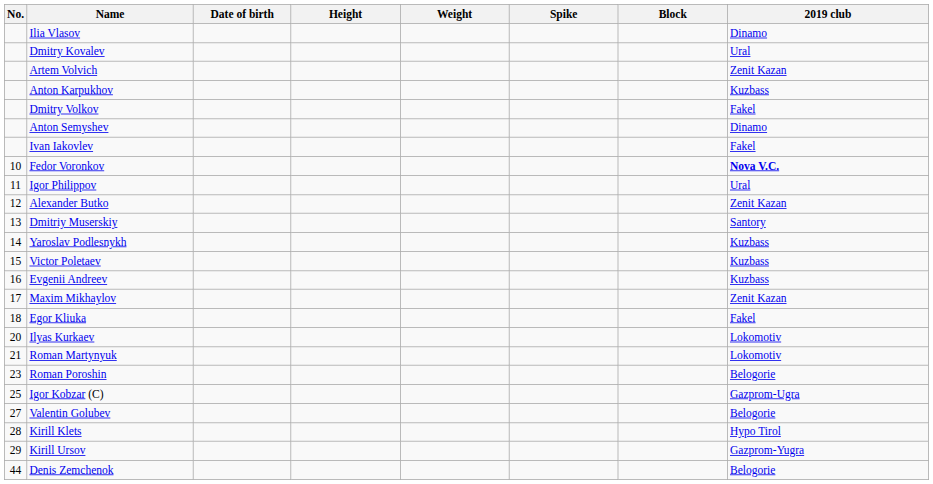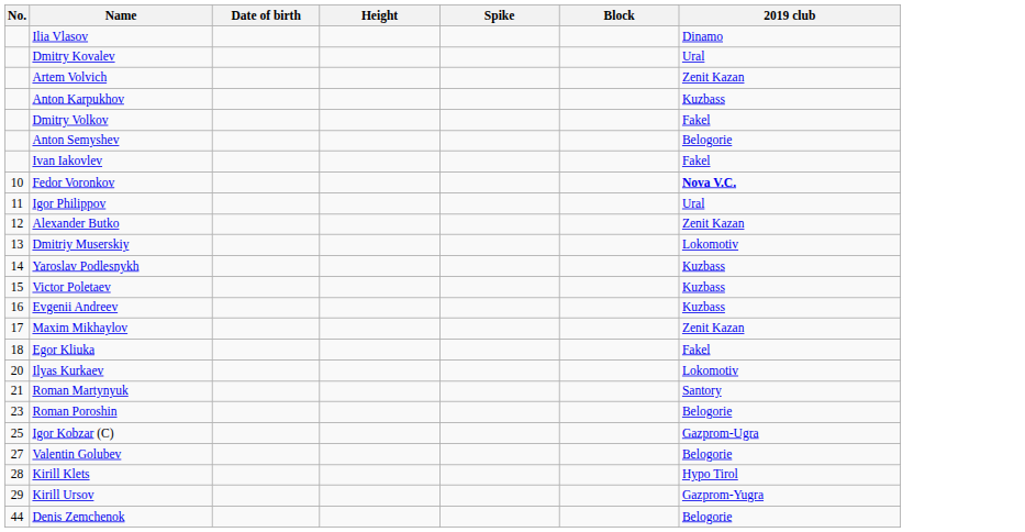- column: Weight
Anton Semyshev | 2019 club: Dinamo -> Belogorie
Dmitriy Muserskiy | 2019 club: Santory -> Lokomotiv
Roman Martynyuk | 2019 club: Lokomotiv -> Santory
